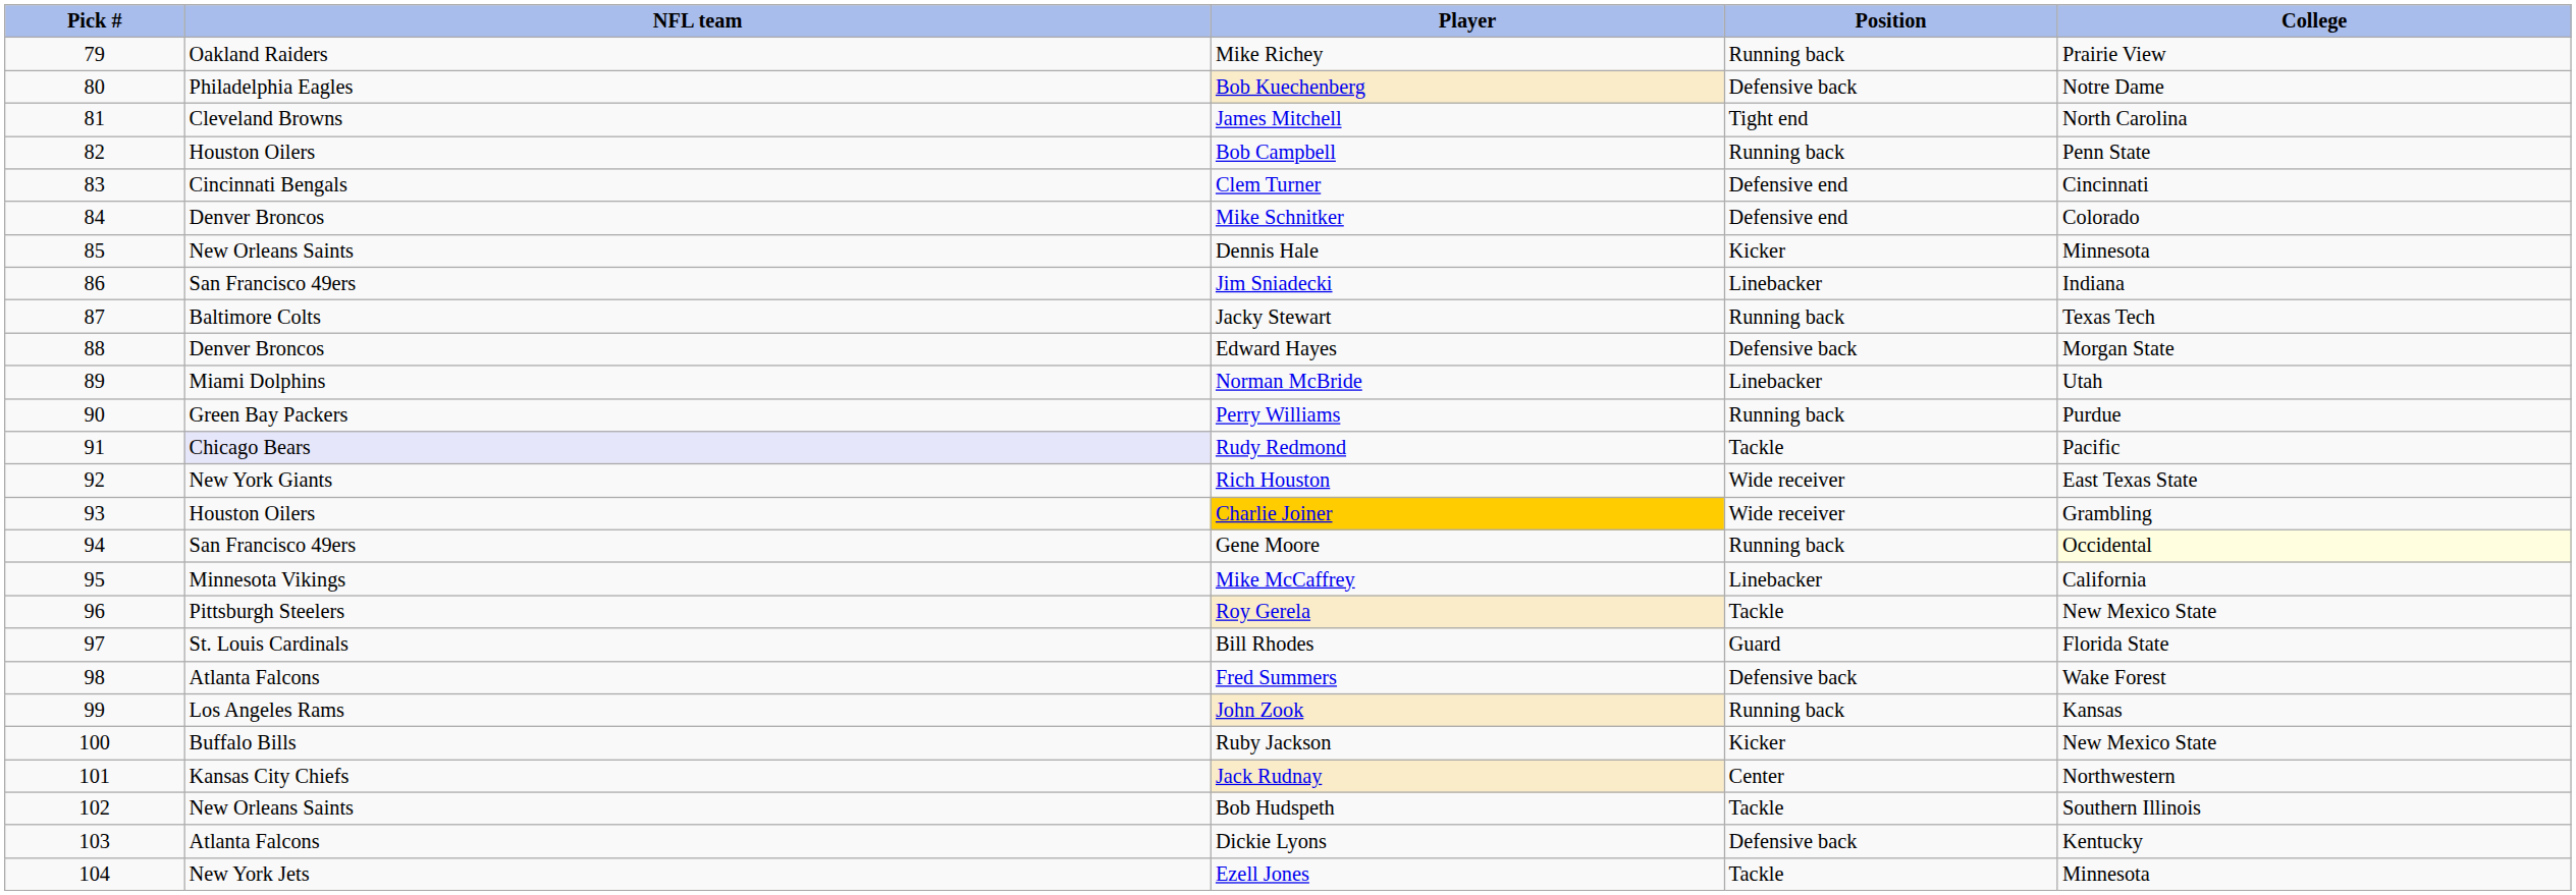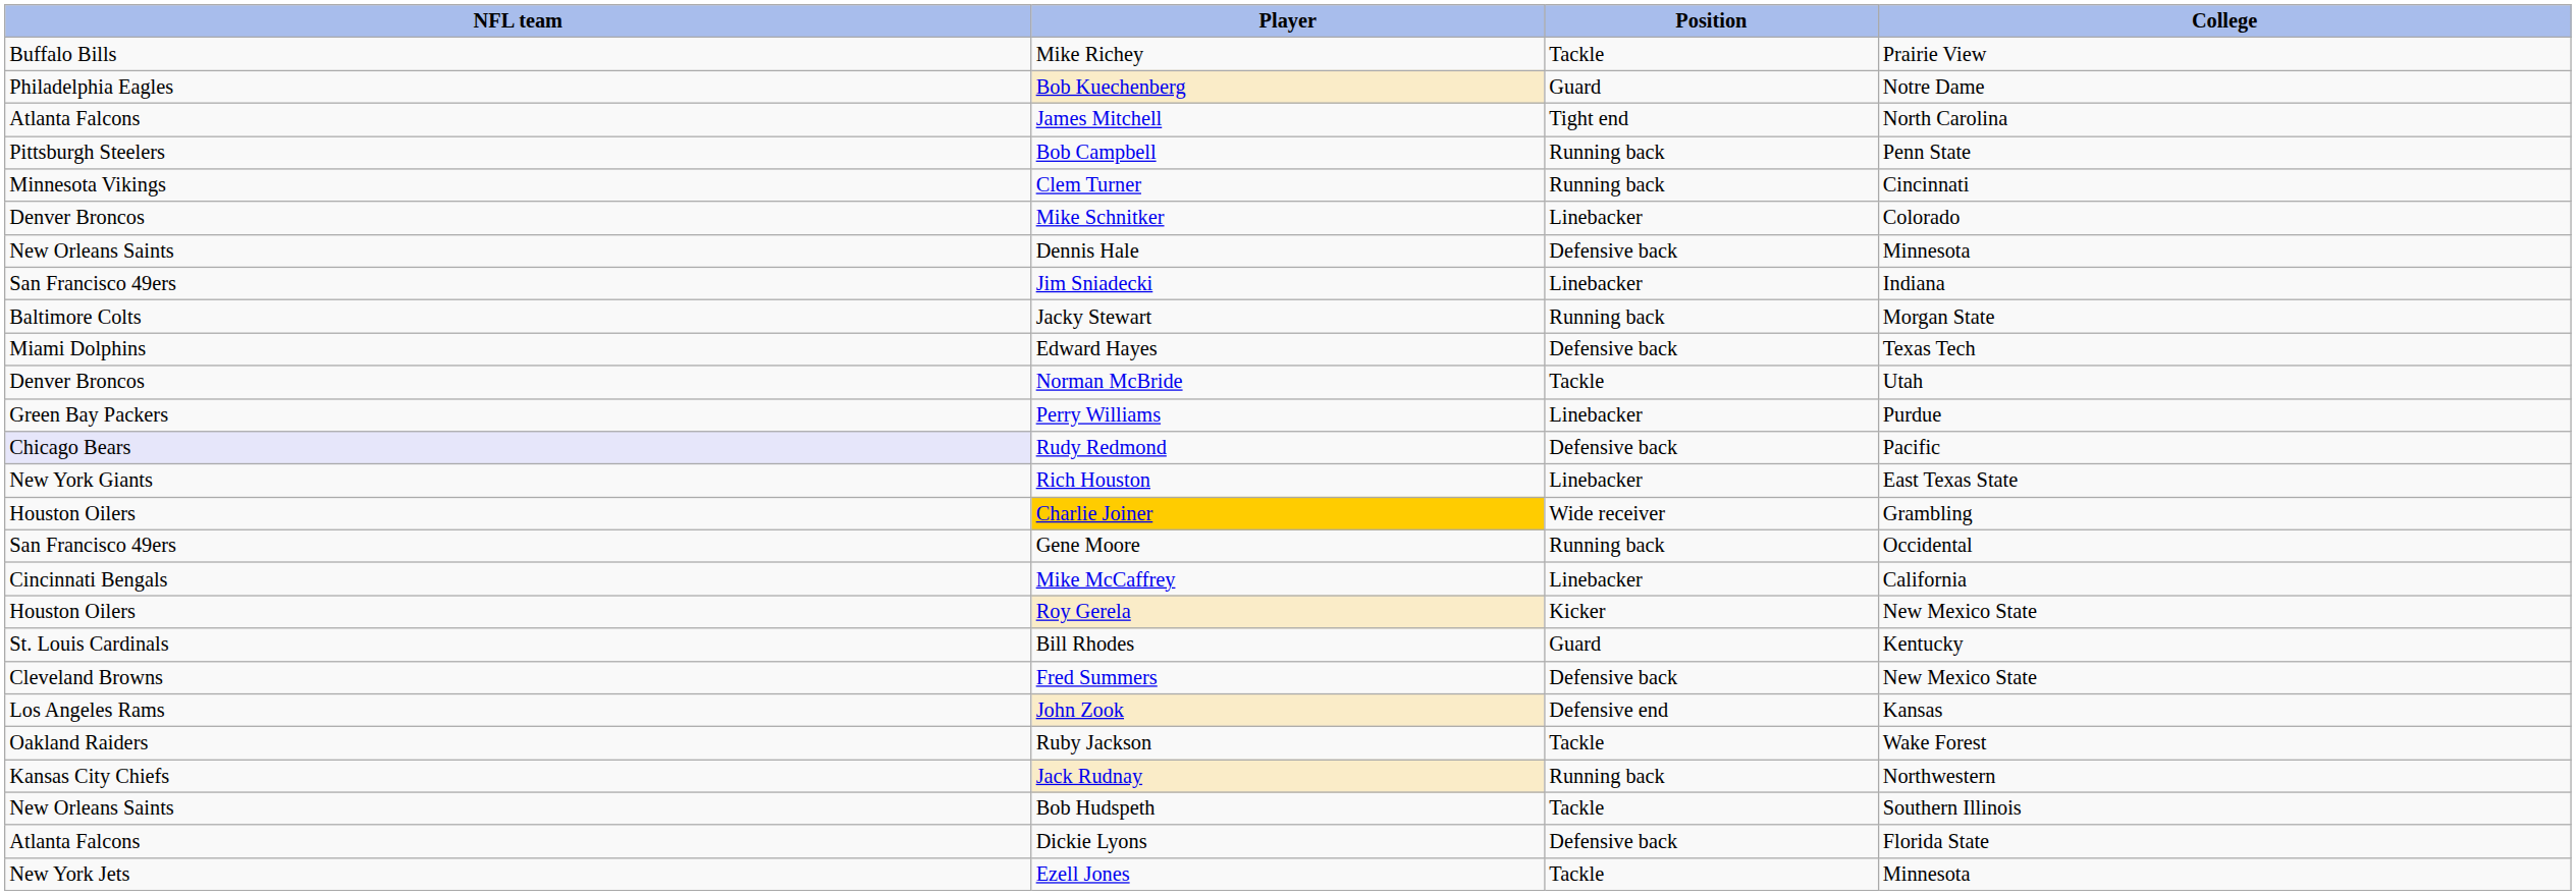- column: Pick # | 79 | 80 | 81 | 82 | 83 | 84 | 85 | 86 | 87 | 88 | 89 | 90 | 91 | 92 | 93 | 94 | 95 | 96 | 97 | 98 | 99 | 100 | 101 | 102 | 103 | 104
Mike Richey | NFL team: Oakland Raiders -> Buffalo Bills
Mike Richey | Position: Running back -> Tackle
Bob Kuechenberg | Position: Defensive back -> Guard
James Mitchell | NFL team: Cleveland Browns -> Atlanta Falcons
Bob Campbell | NFL team: Houston Oilers -> Pittsburgh Steelers
Clem Turner | NFL team: Cincinnati Bengals -> Minnesota Vikings
Clem Turner | Position: Defensive end -> Running back
Mike Schnitker | Position: Defensive end -> Linebacker
Dennis Hale | Position: Kicker -> Defensive back
Jacky Stewart | College: Texas Tech -> Morgan State
Edward Hayes | NFL team: Denver Broncos -> Miami Dolphins
Edward Hayes | College: Morgan State -> Texas Tech
Norman McBride | NFL team: Miami Dolphins -> Denver Broncos
Norman McBride | Position: Linebacker -> Tackle
Perry Williams | Position: Running back -> Linebacker
Rudy Redmond | Position: Tackle -> Defensive back
Rich Houston | Position: Wide receiver -> Linebacker
Gene Moore | College: lightyellow background -> no background
Mike McCaffrey | NFL team: Minnesota Vikings -> Cincinnati Bengals
Roy Gerela | NFL team: Pittsburgh Steelers -> Houston Oilers
Roy Gerela | Position: Tackle -> Kicker
Bill Rhodes | College: Florida State -> Kentucky
Fred Summers | NFL team: Atlanta Falcons -> Cleveland Browns
Fred Summers | College: Wake Forest -> New Mexico State
John Zook | Position: Running back -> Defensive end
Ruby Jackson | NFL team: Buffalo Bills -> Oakland Raiders
Ruby Jackson | Position: Kicker -> Tackle
Ruby Jackson | College: New Mexico State -> Wake Forest
Jack Rudnay | Position: Center -> Running back
Dickie Lyons | College: Kentucky -> Florida State
